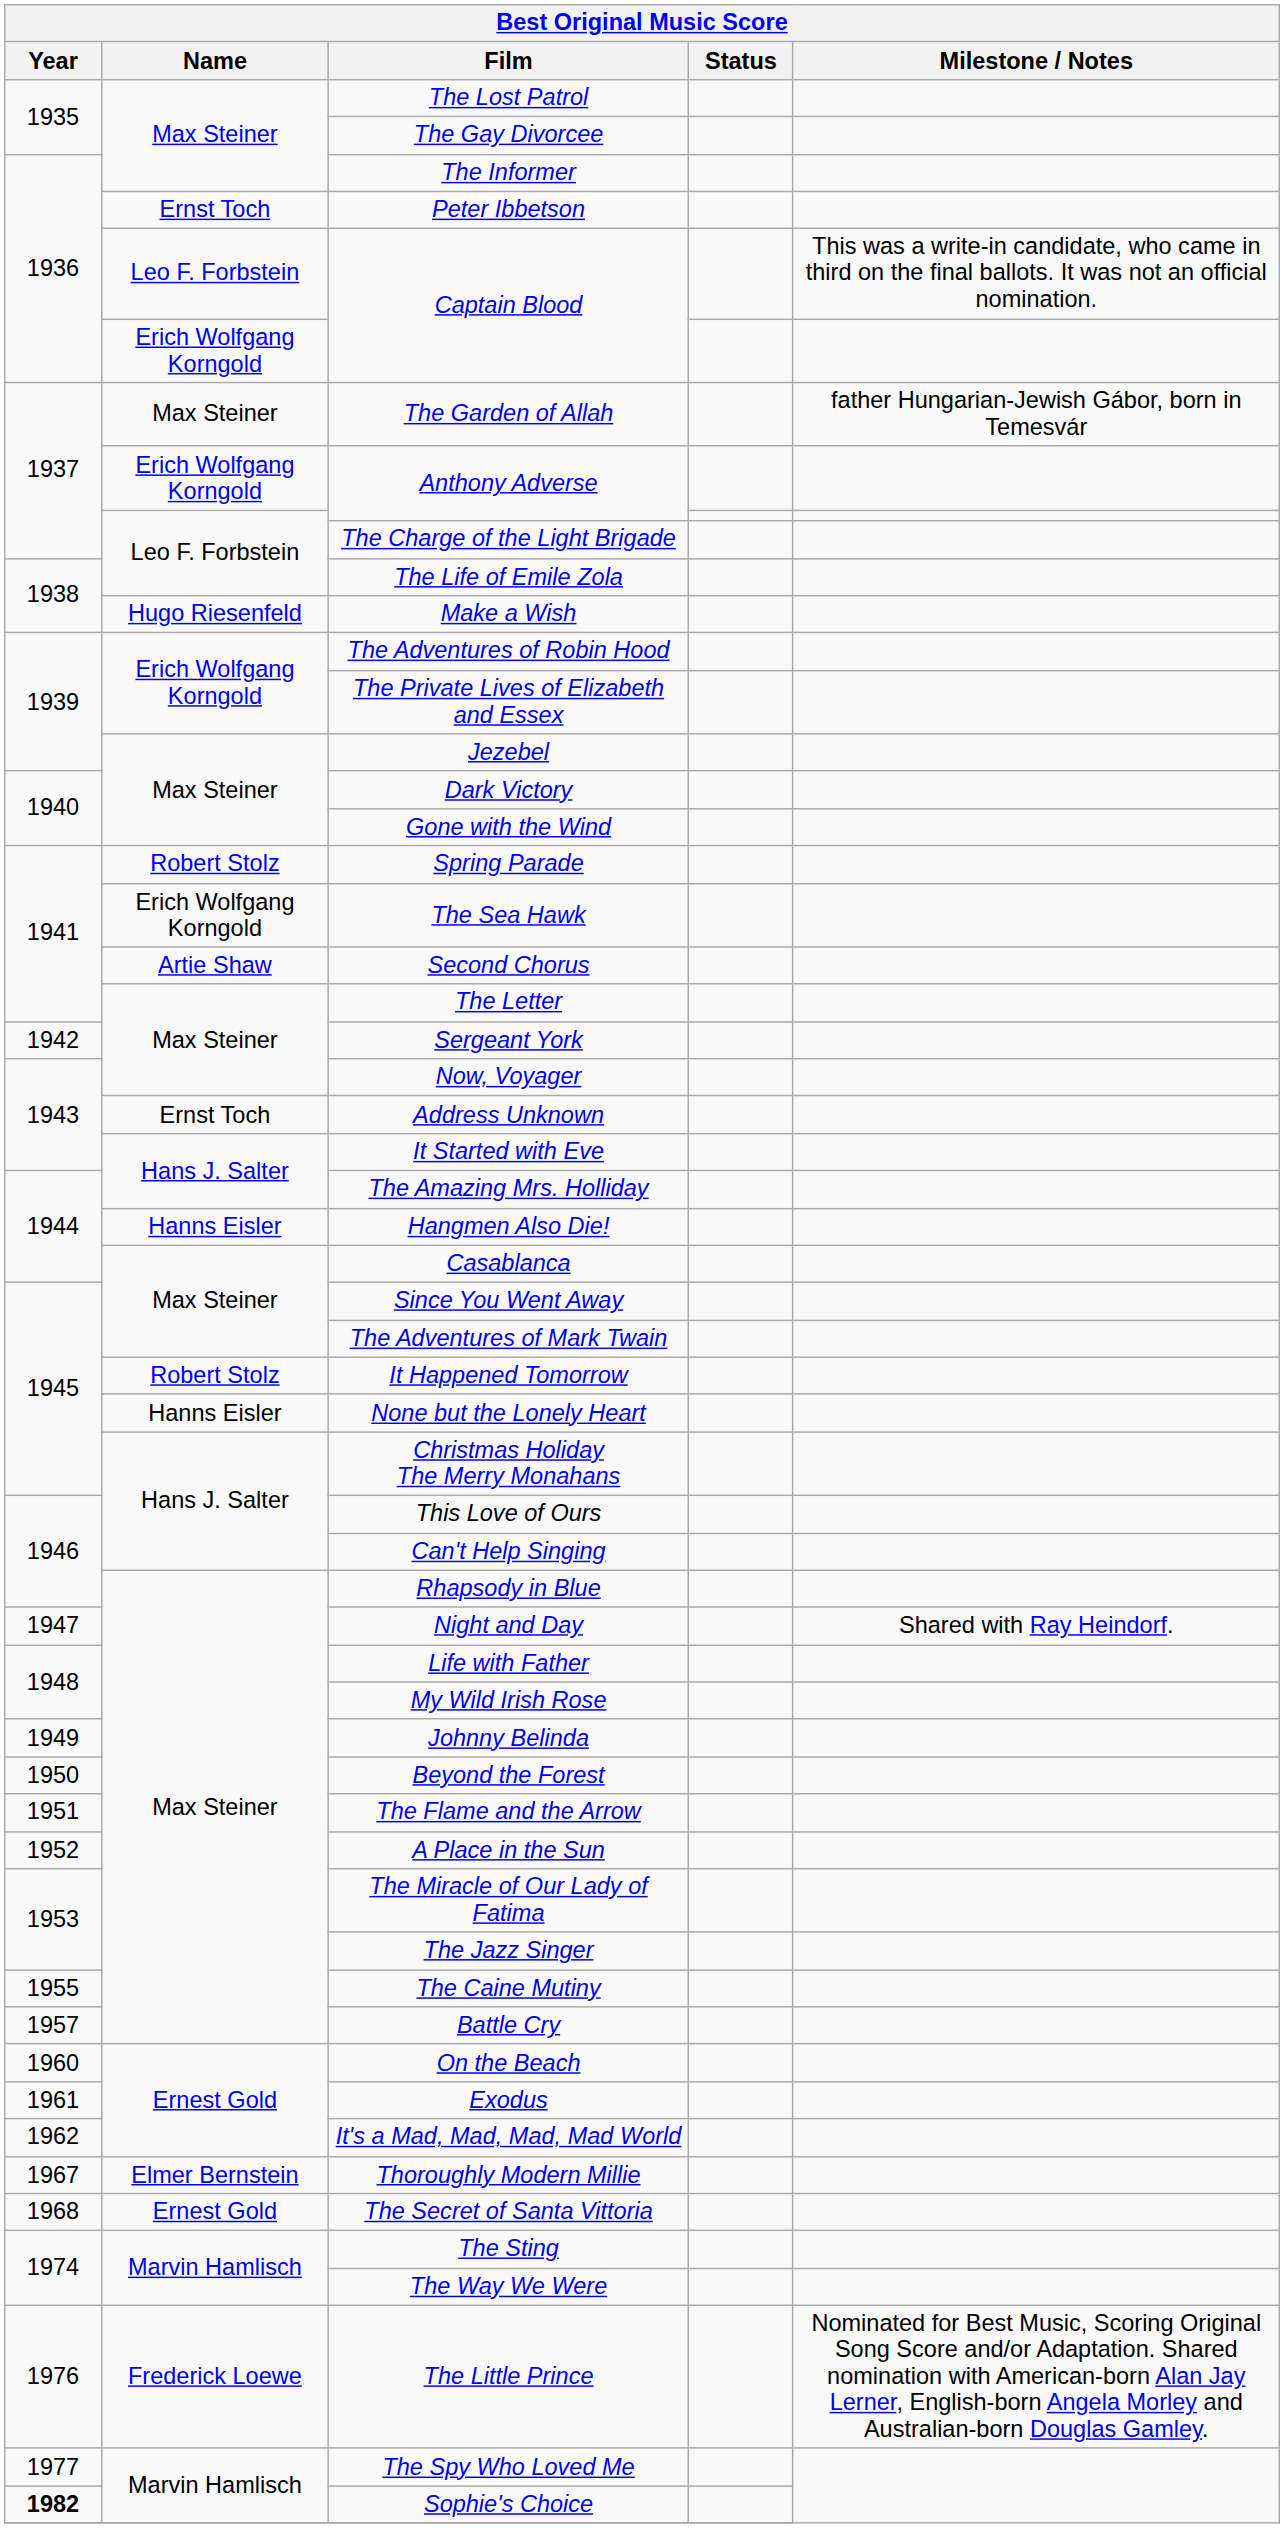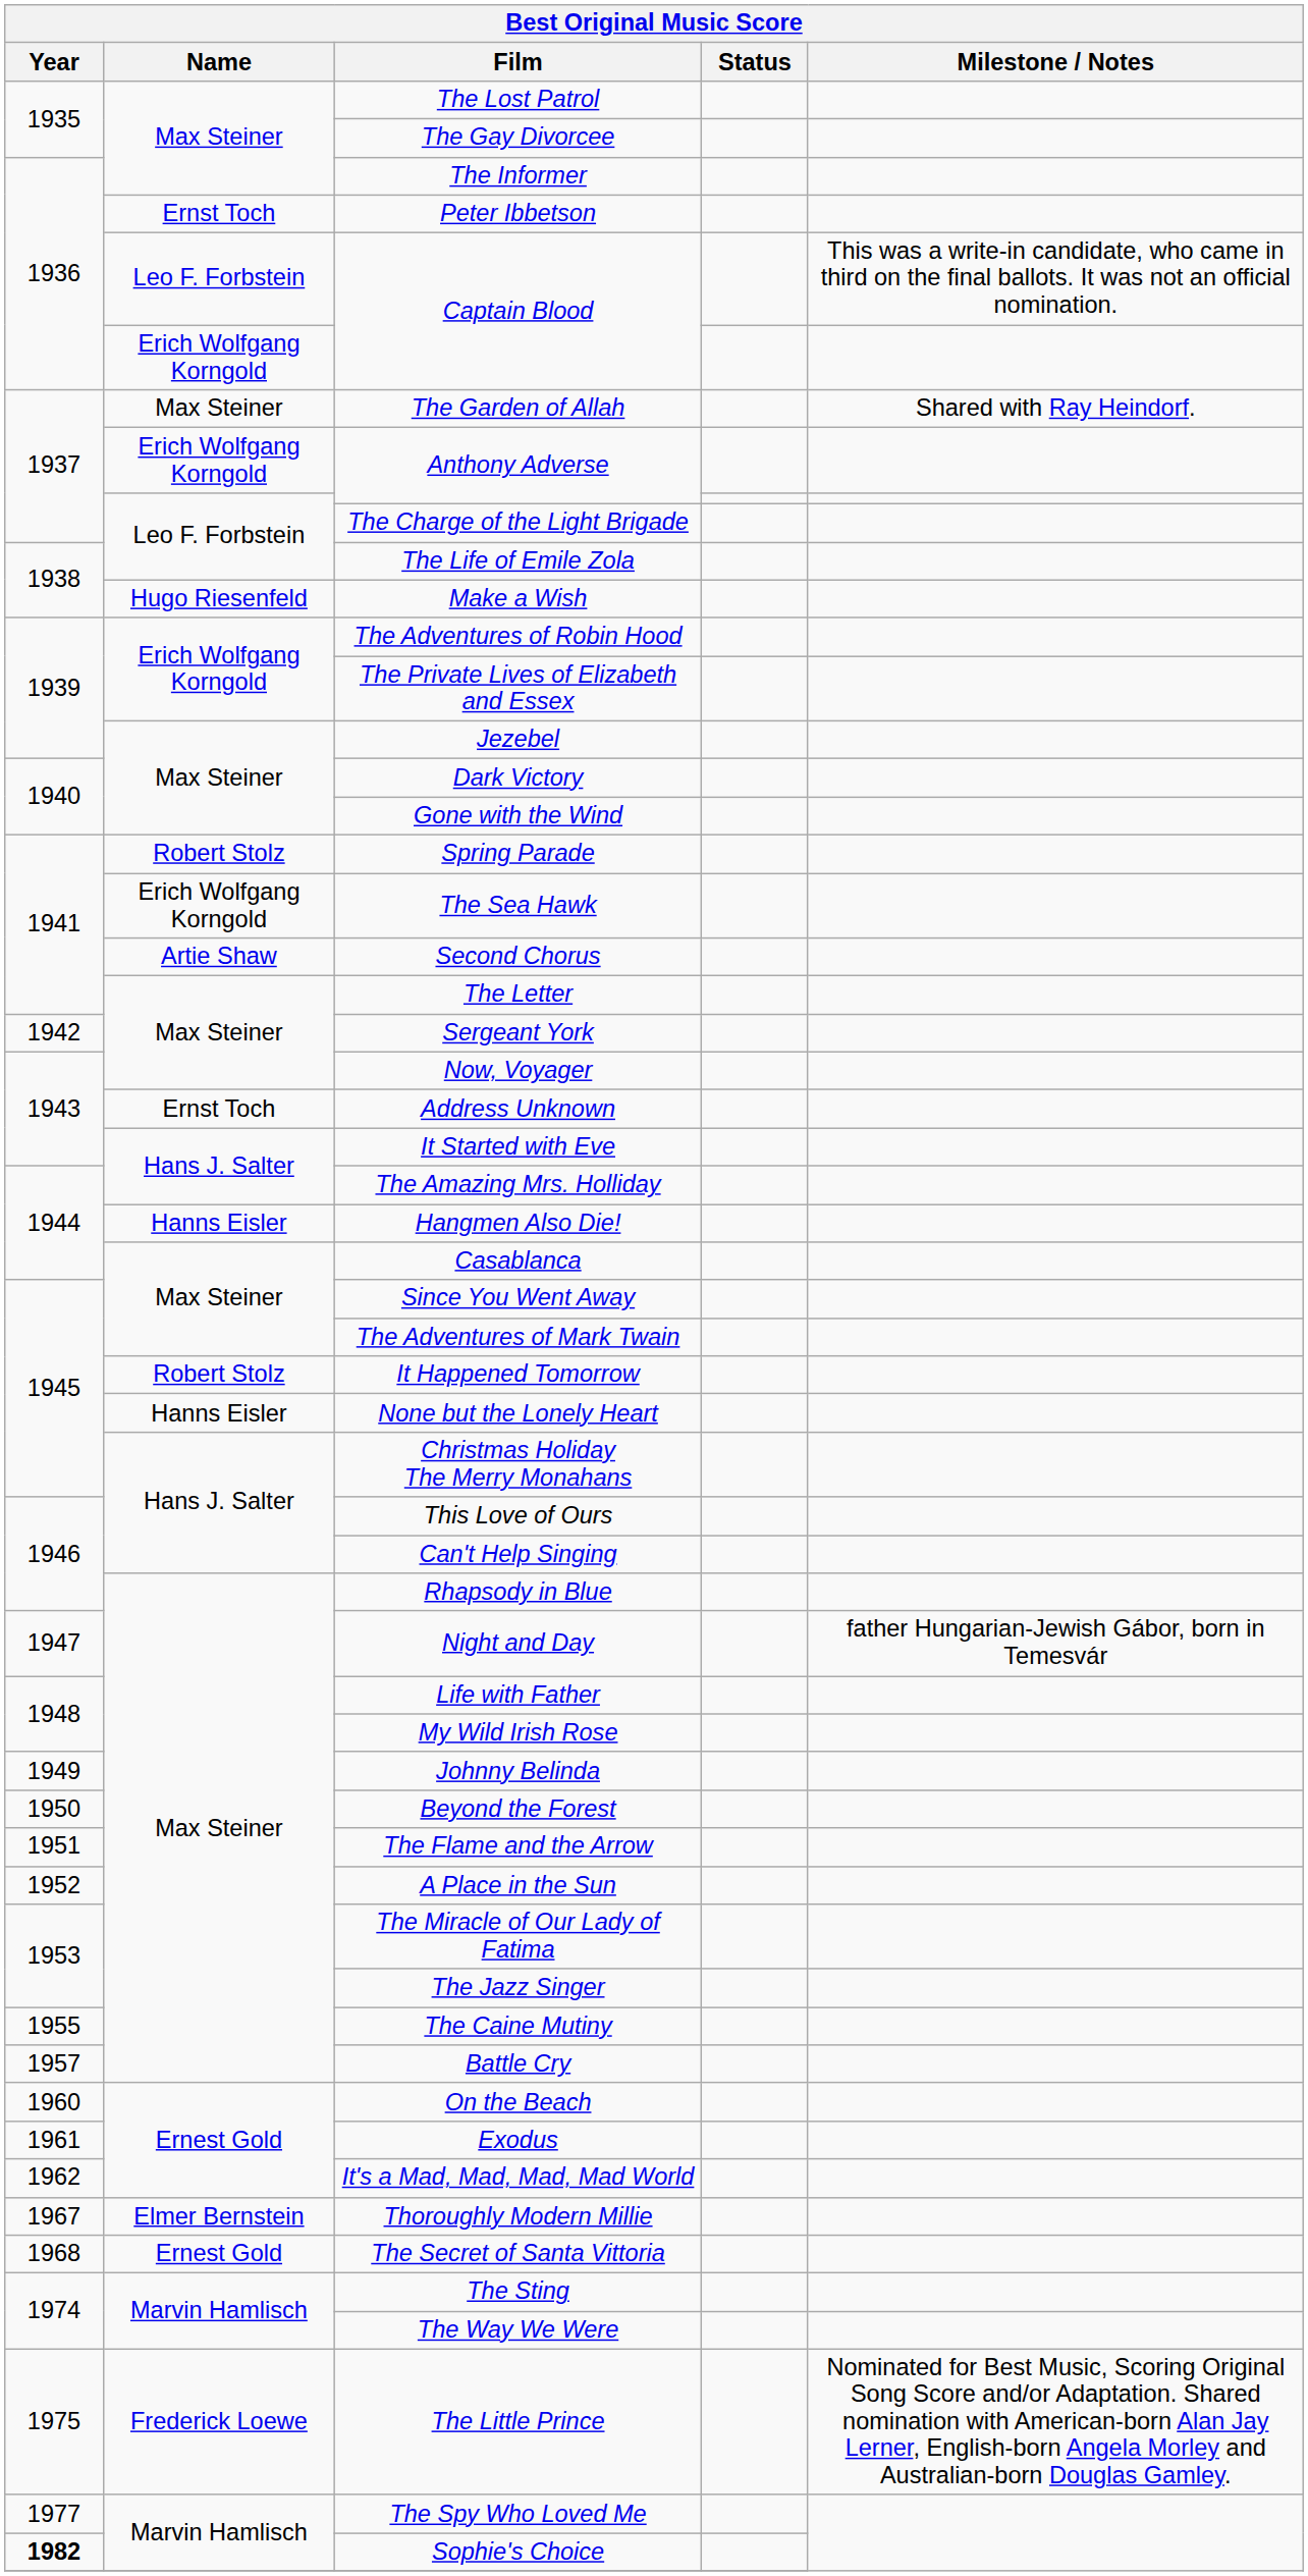The Garden of Allah | Milestone / Notes: father Hungarian-Jewish Gábor, born in Temesvár -> Shared with Ray Heindorf.
Night and Day | Milestone / Notes: Shared with Ray Heindorf. -> father Hungarian-Jewish Gábor, born in Temesvár
The Little Prince | Year: 1976 -> 1975
